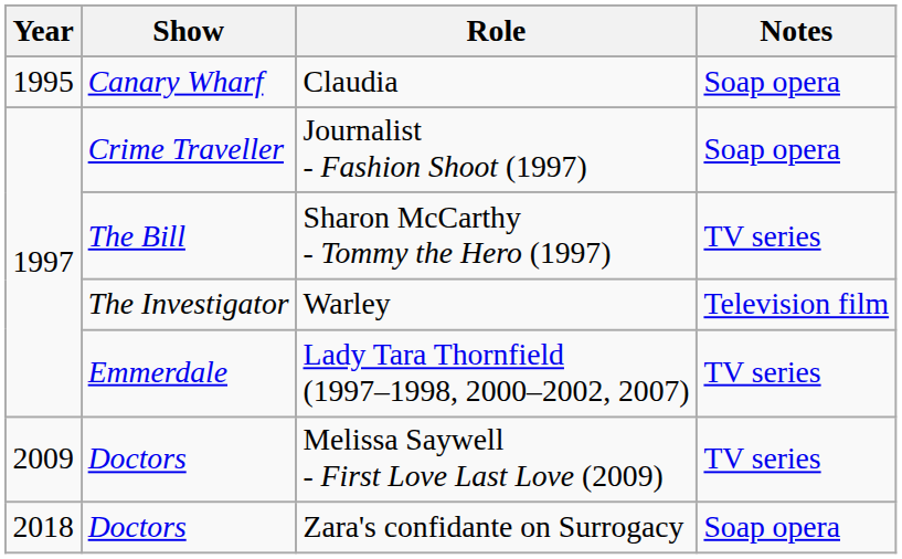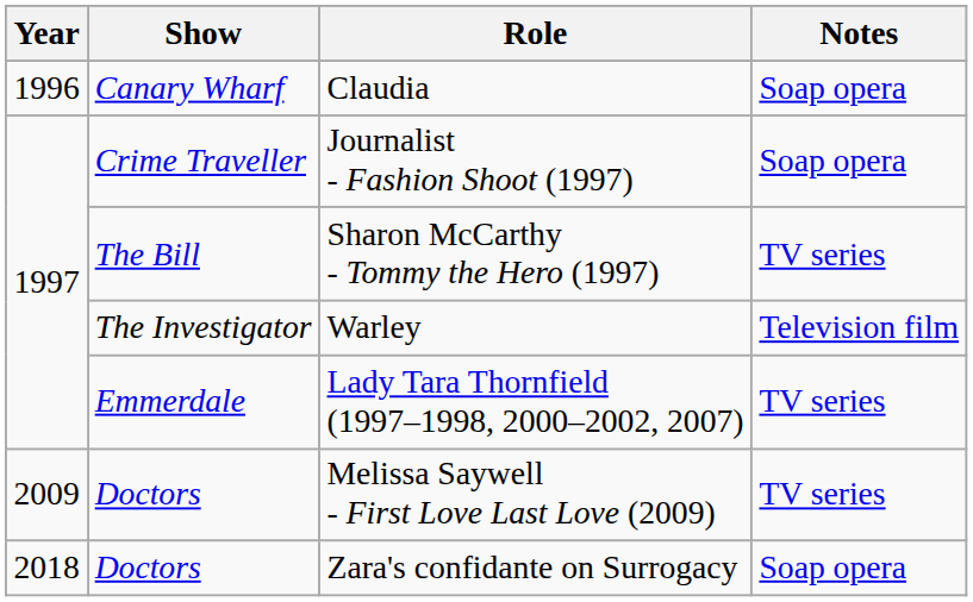Claudia | Year: 1995 -> 1996
